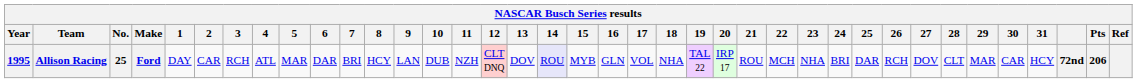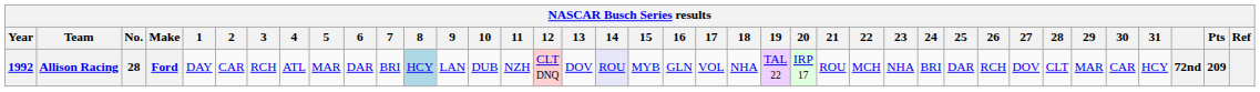Allison Racing | Year: 1995 -> 1992
Allison Racing | No.: 25 -> 28
Allison Racing | 8: no background -> lightblue background
Allison Racing | Pts: 206 -> 209
